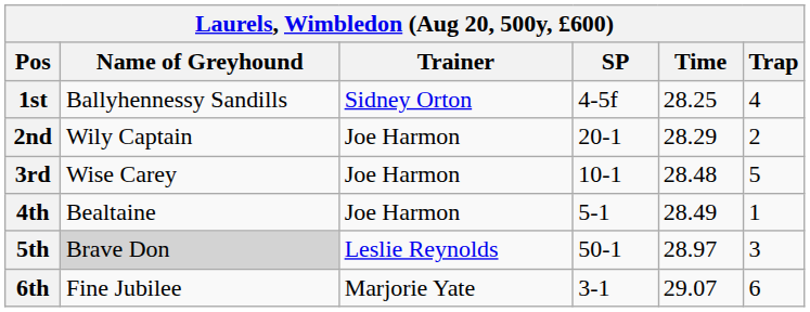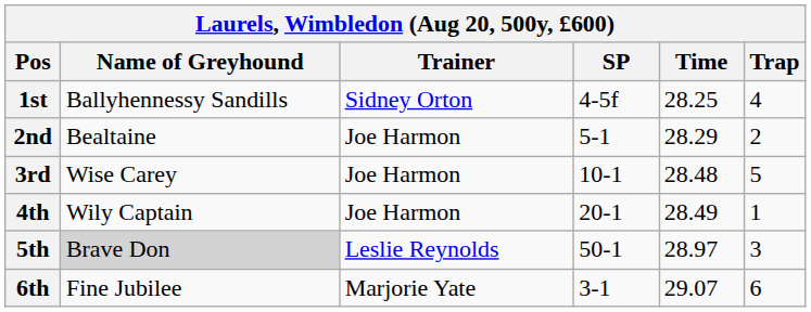2nd | Name of Greyhound: Wily Captain -> Bealtaine
2nd | SP: 20-1 -> 5-1
4th | Name of Greyhound: Bealtaine -> Wily Captain
4th | SP: 5-1 -> 20-1
